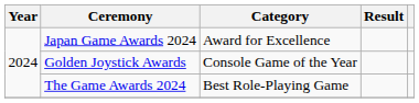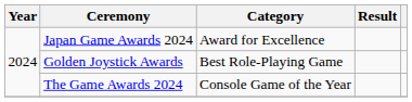Golden Joystick Awards | Category: Console Game of the Year -> Best Role-Playing Game
The Game Awards 2024 | Category: Best Role-Playing Game -> Console Game of the Year
